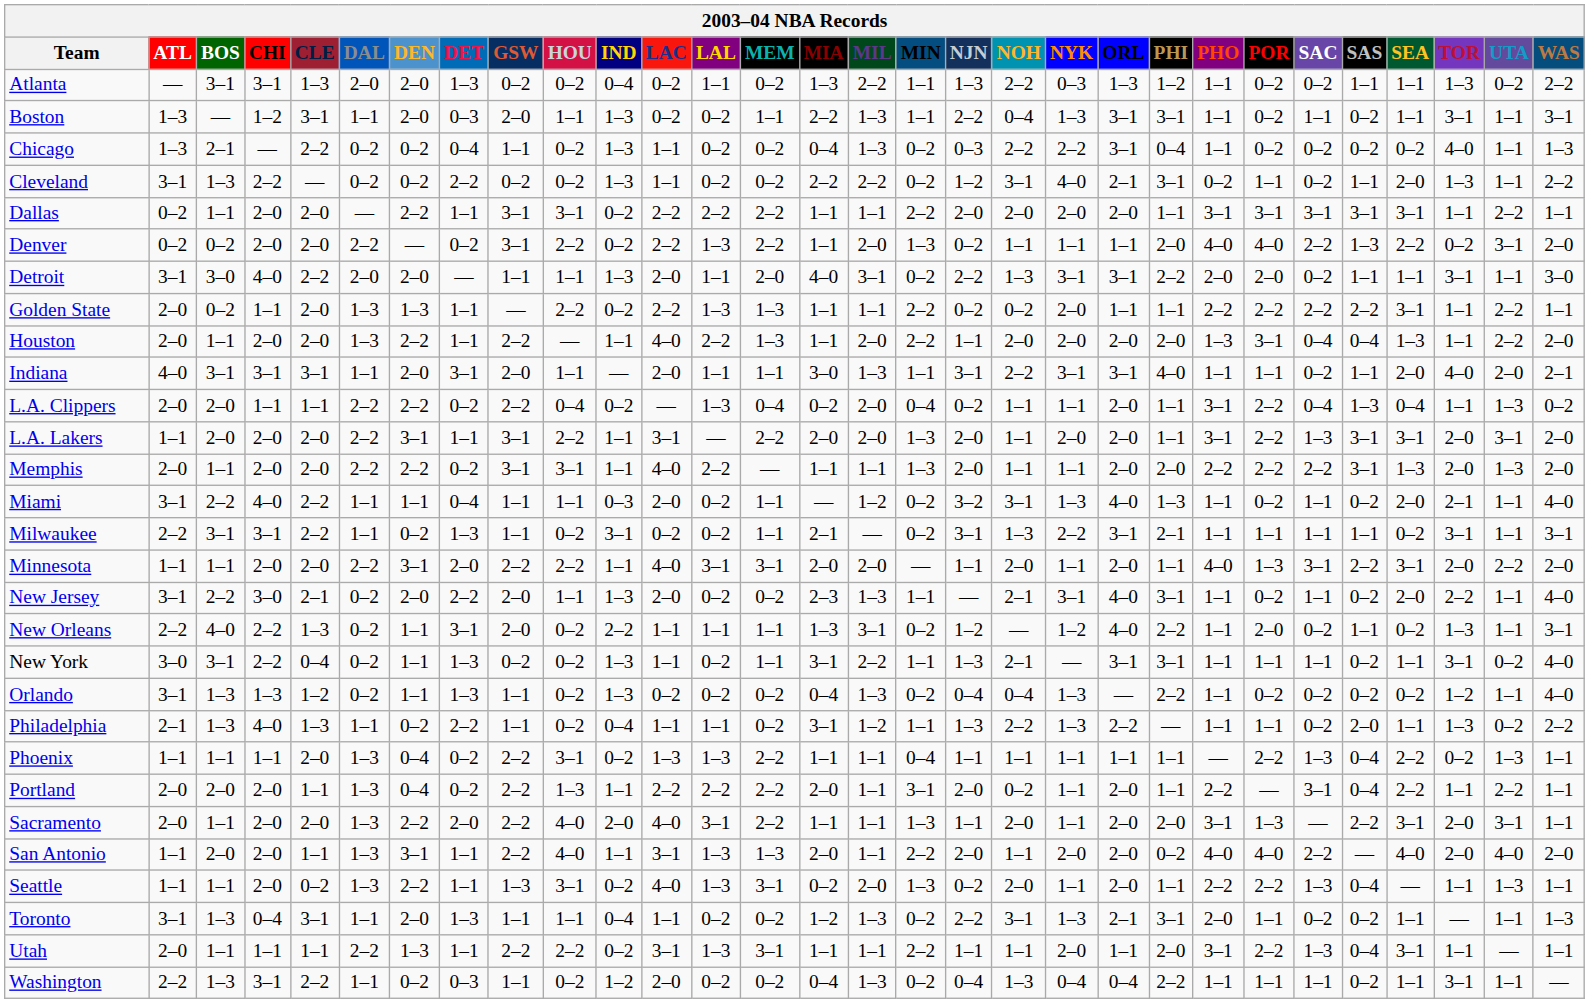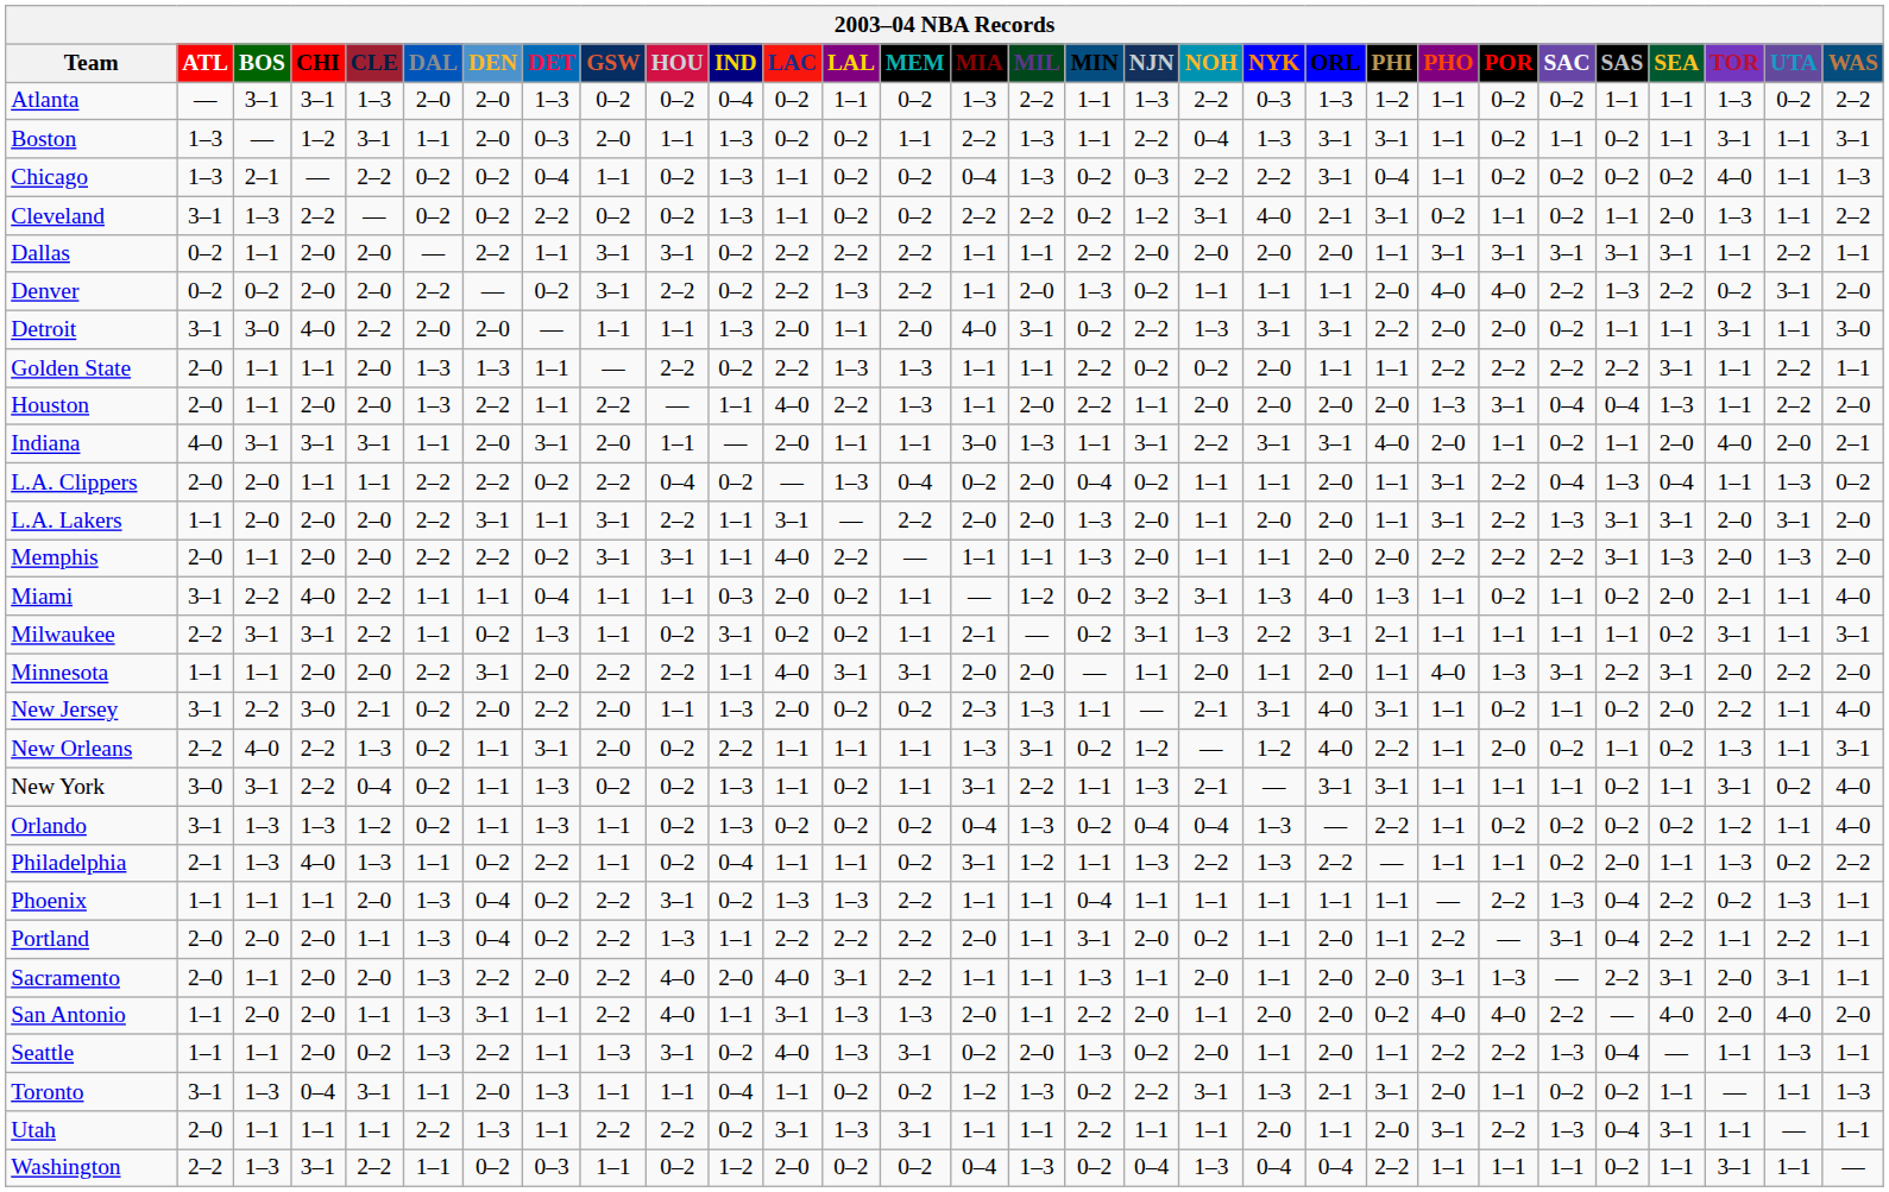Golden State | BOS: 0–2 -> 1–1
Indiana | PHO: 1–1 -> 2–0
